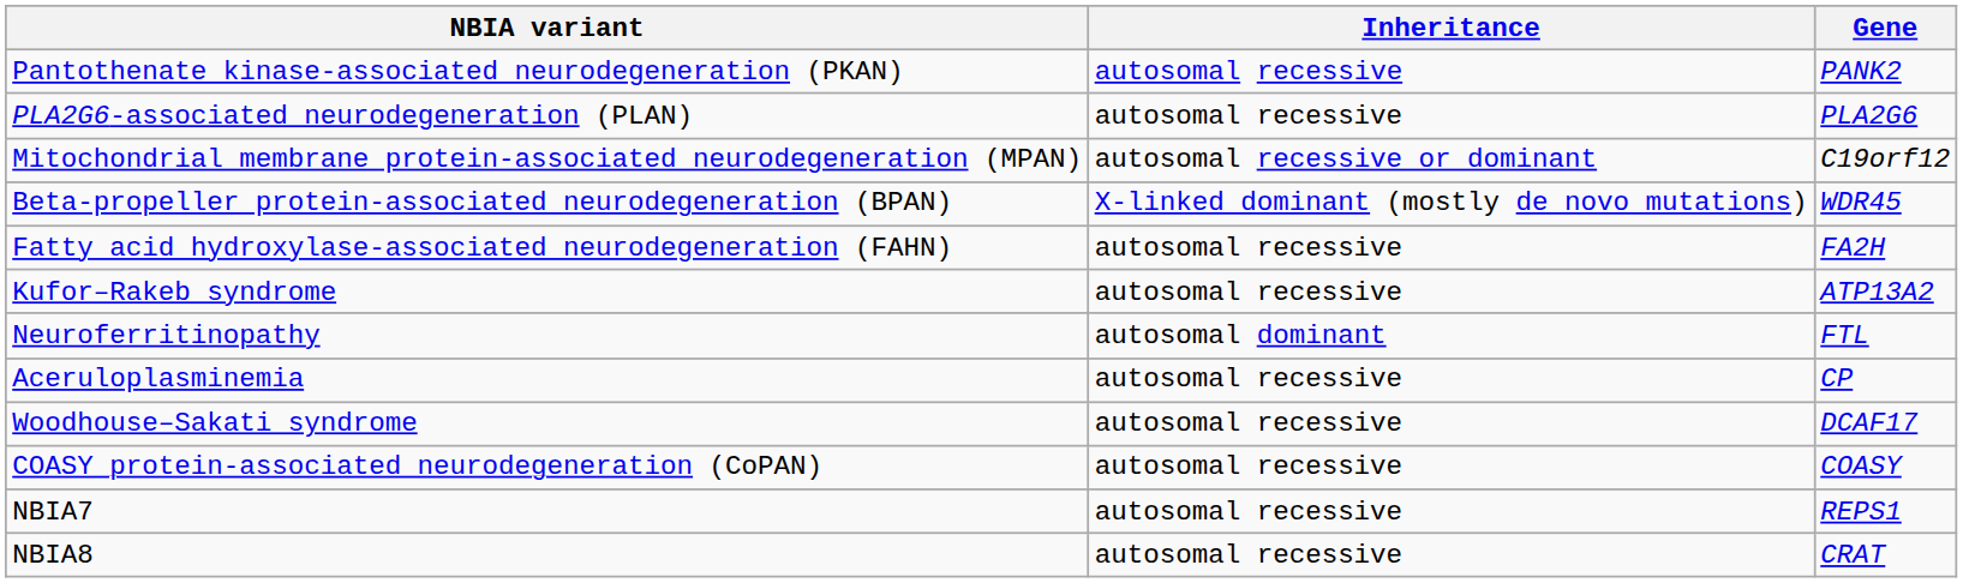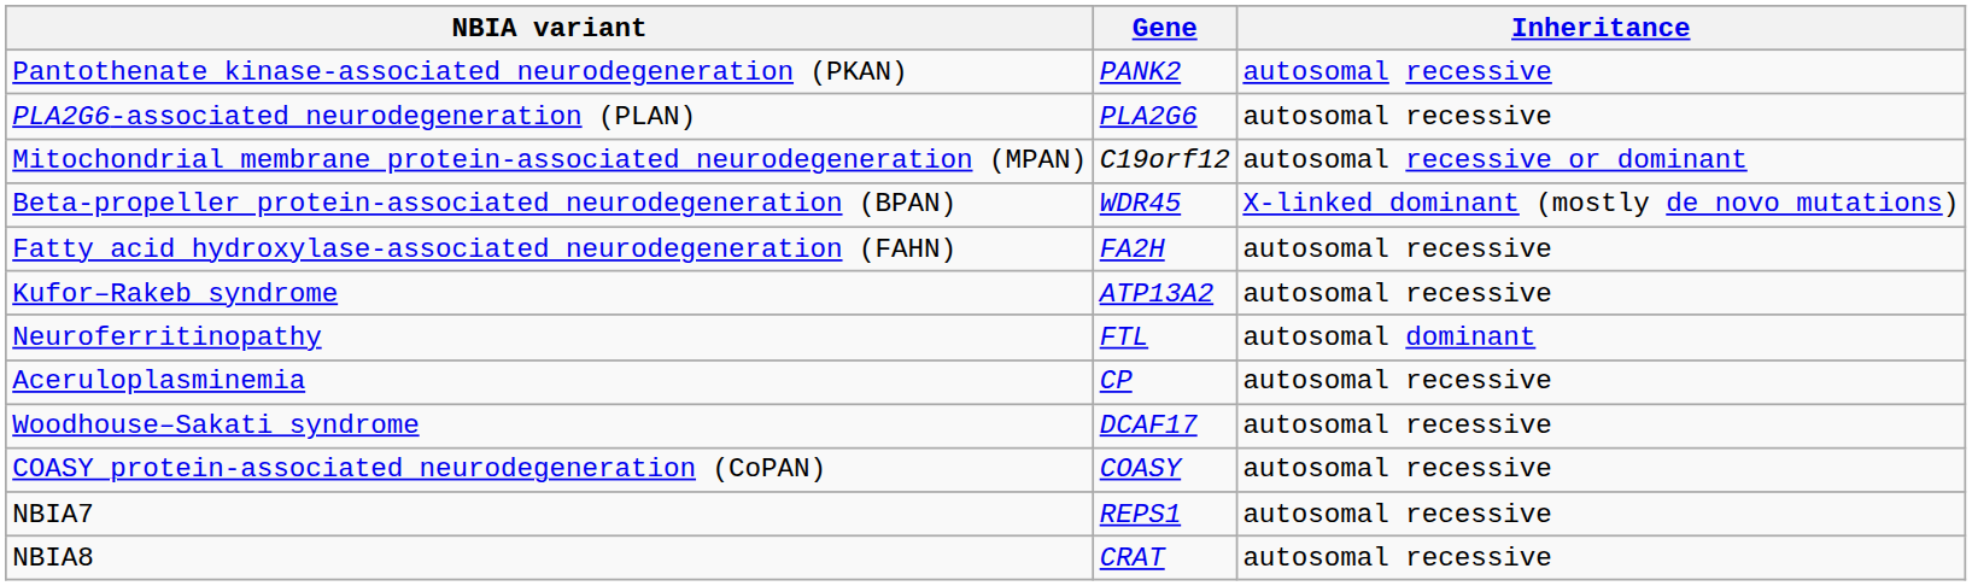columns swapped: Gene <-> Inheritance
